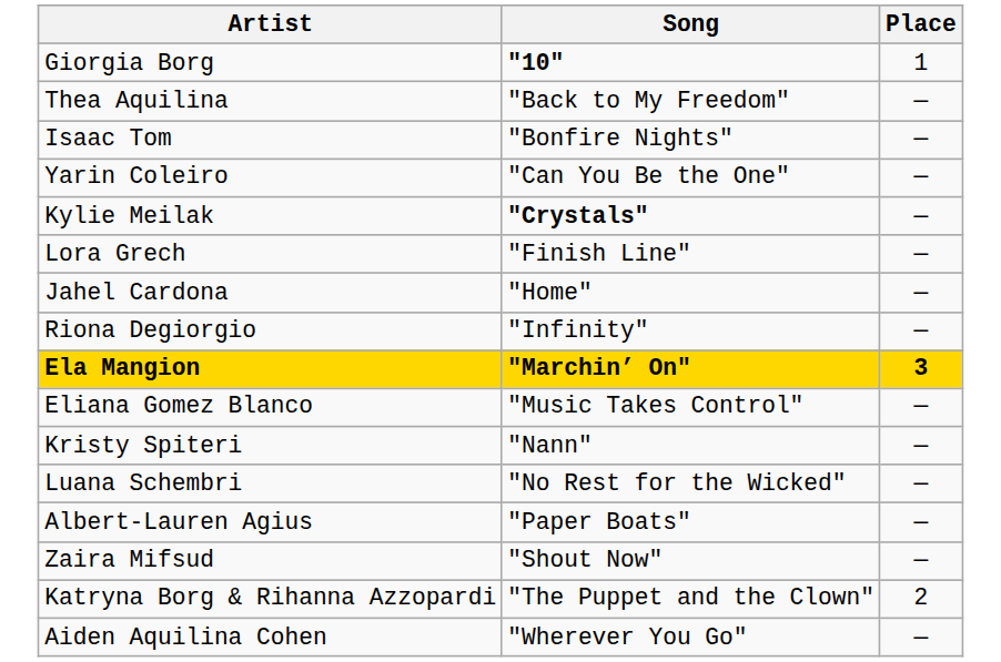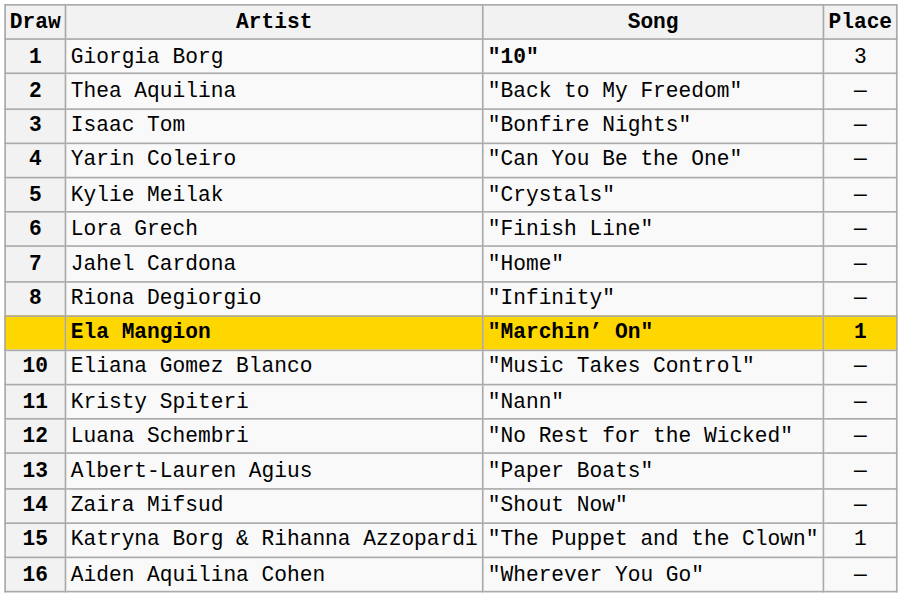+ column: Draw | 1 | 2 | 3 | 4 | 5 | 6 | 7 | 8 | 10 | 11 | 12 | 13 | 14 | 15 | 16
Giorgia Borg | Place: 1 -> 3
Kylie Meilak | Song: bold -> normal
Ela Mangion | Place: 3 -> 1
Katryna Borg & Rihanna Azzopardi | Place: 2 -> 1
